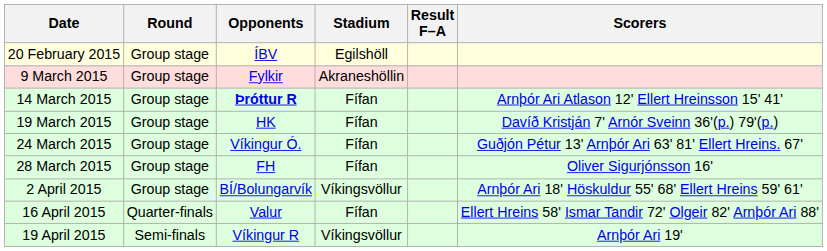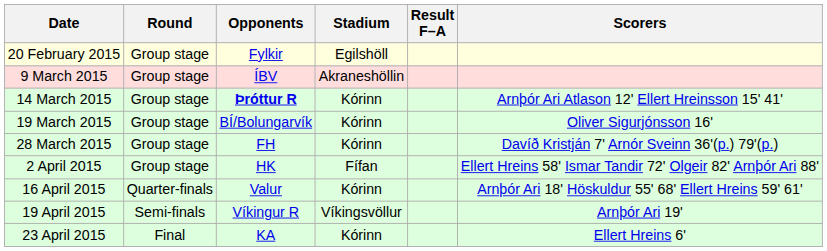20 February 2015 | Opponents: ÍBV -> Fylkir
9 March 2015 | Opponents: Fylkir -> ÍBV
14 March 2015 | Stadium: Fífan -> Kórinn
19 March 2015 | Opponents: HK -> BÍ/Bolungarvík
19 March 2015 | Stadium: Fífan -> Kórinn
19 March 2015 | Scorers: Davíð Kristján 7' Arnór Sveinn 36'(p.) 79'(p.) -> Oliver Sigurjónsson 16'
- row: 24 March 2015 | Group stage | Víkingur Ó. | Fífan | Guðjón Pétur 13' Arnþór Ari 63' 81' Ellert Hreins. 67'
28 March 2015 | Stadium: Fífan -> Kórinn
28 March 2015 | Scorers: Oliver Sigurjónsson 16' -> Davíð Kristján 7' Arnór Sveinn 36'(p.) 79'(p.)
2 April 2015 | Opponents: BÍ/Bolungarvík -> HK
2 April 2015 | Stadium: Víkingsvöllur -> Fífan
2 April 2015 | Scorers: Arnþór Ari 18' Höskuldur 55' 68' Ellert Hreins 59' 61' -> Ellert Hreins 58' Ismar Tandir 72' Olgeir 82' Arnþór Ari 88'
16 April 2015 | Stadium: Fífan -> Kórinn
16 April 2015 | Scorers: Ellert Hreins 58' Ismar Tandir 72' Olgeir 82' Arnþór Ari 88' -> Arnþór Ari 18' Höskuldur 55' 68' Ellert Hreins 59' 61'
+ row: 23 April 2015 | Final | KA | Kórinn | Ellert Hreins 6'
